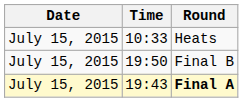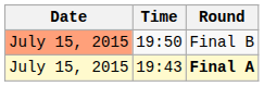- row: July 15, 2015 | 10:33 | Heats
Final B | Date: no background -> lightsalmon background
